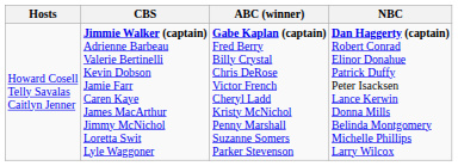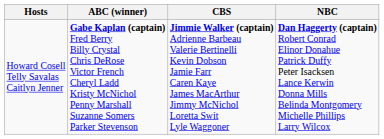columns swapped: ABC (winner) <-> CBS
